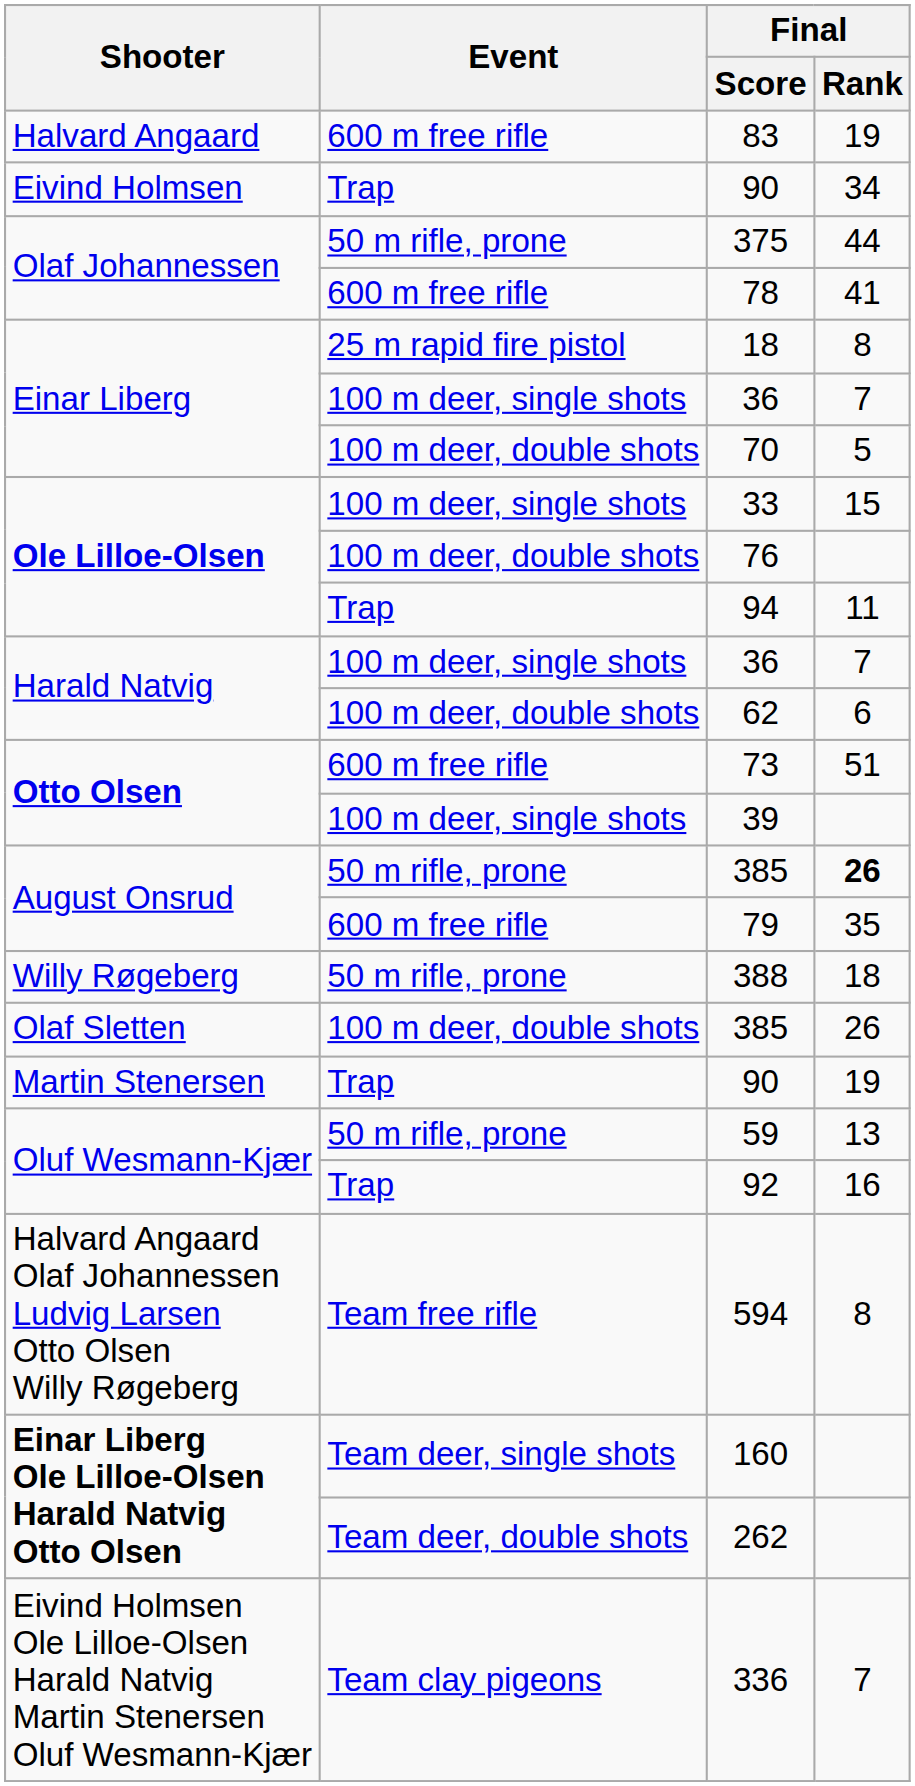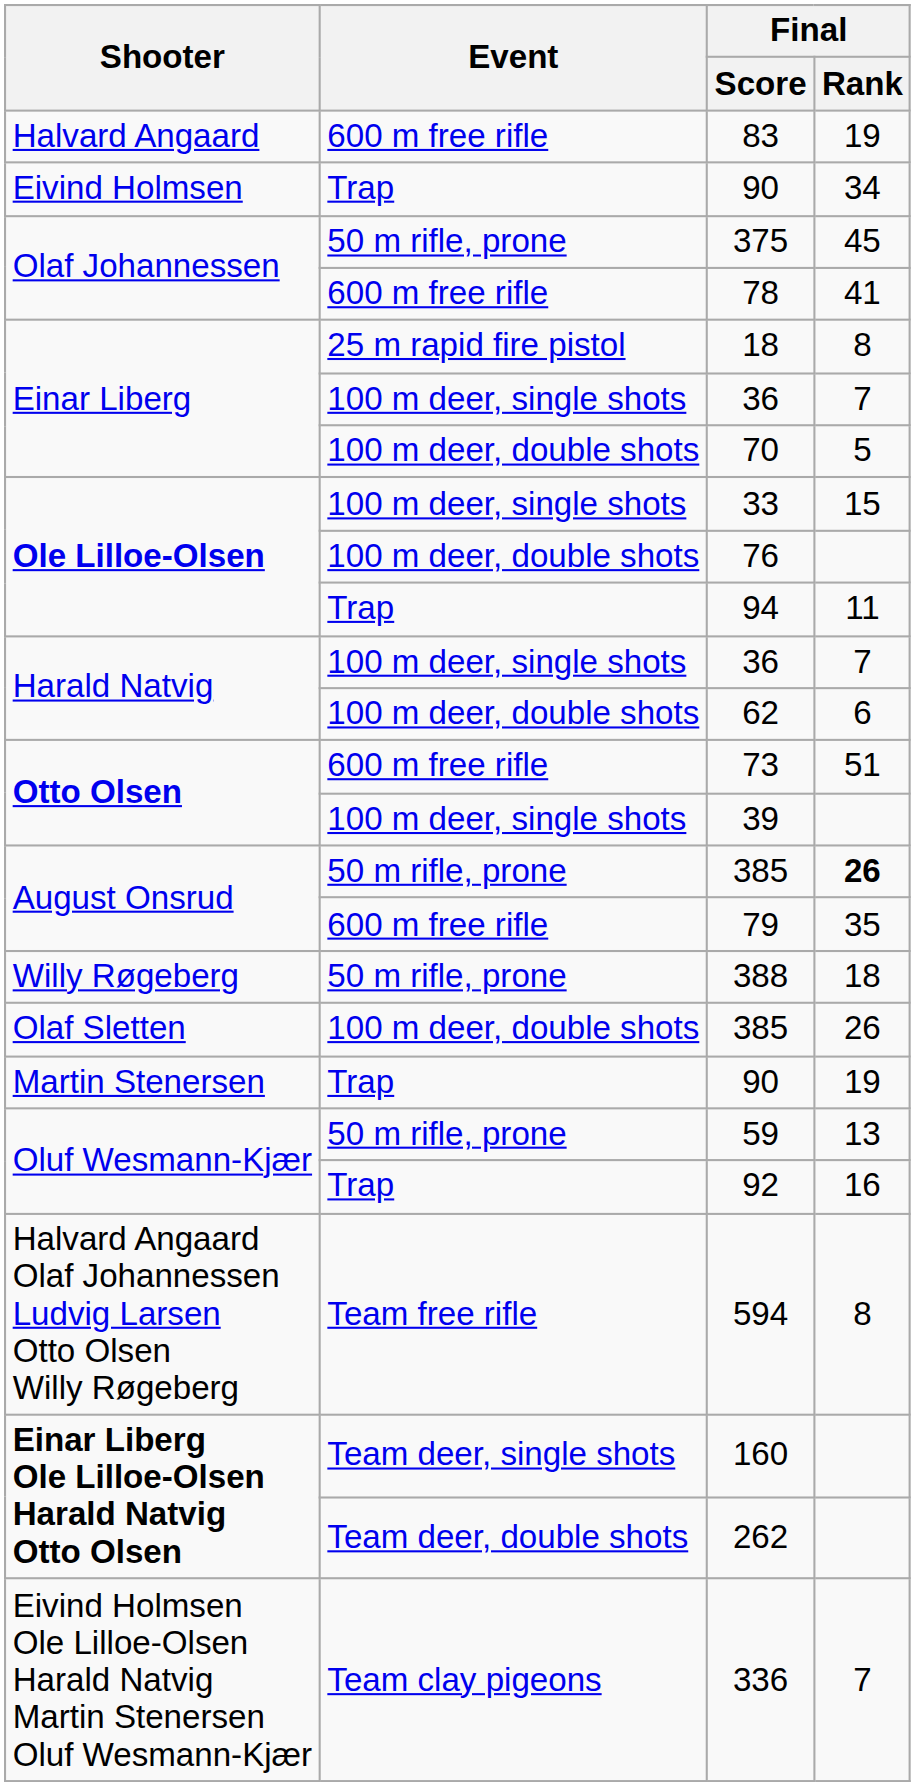375 | Final / Rank: 44 -> 45
